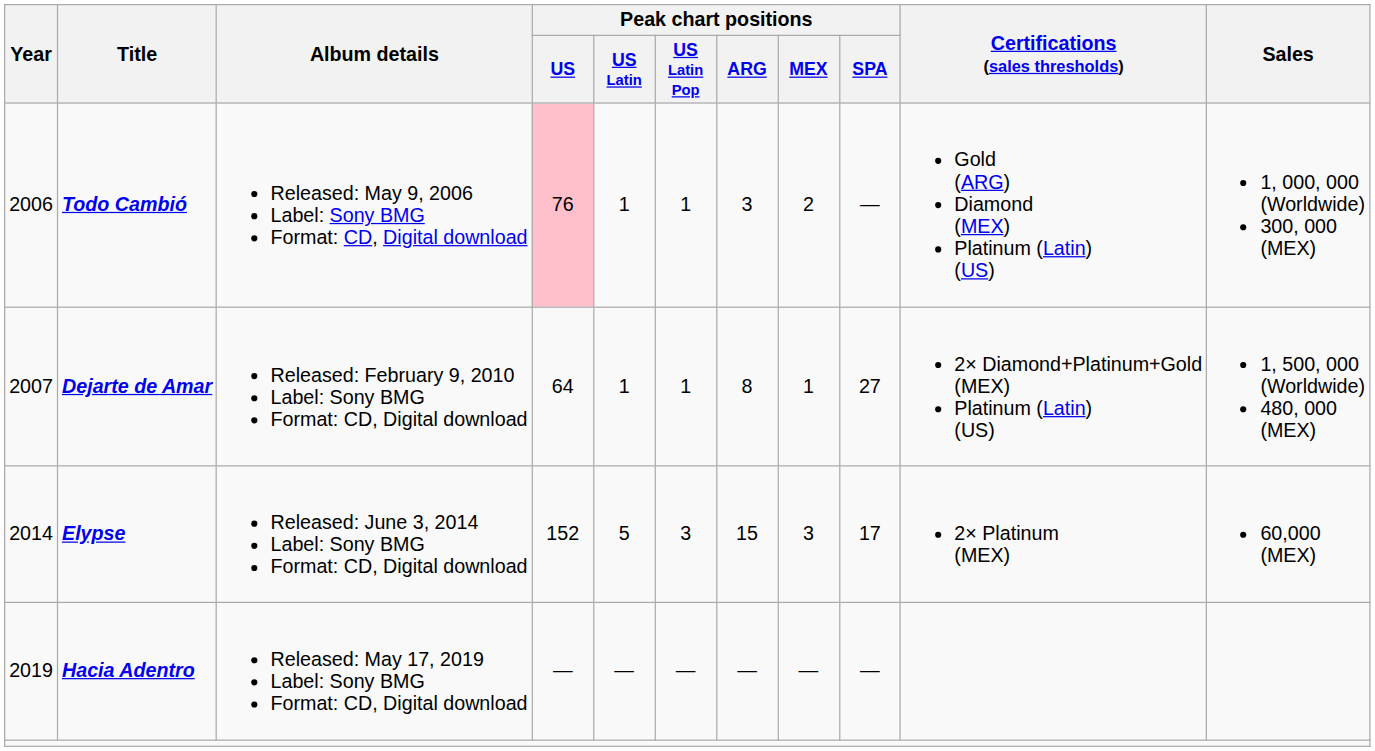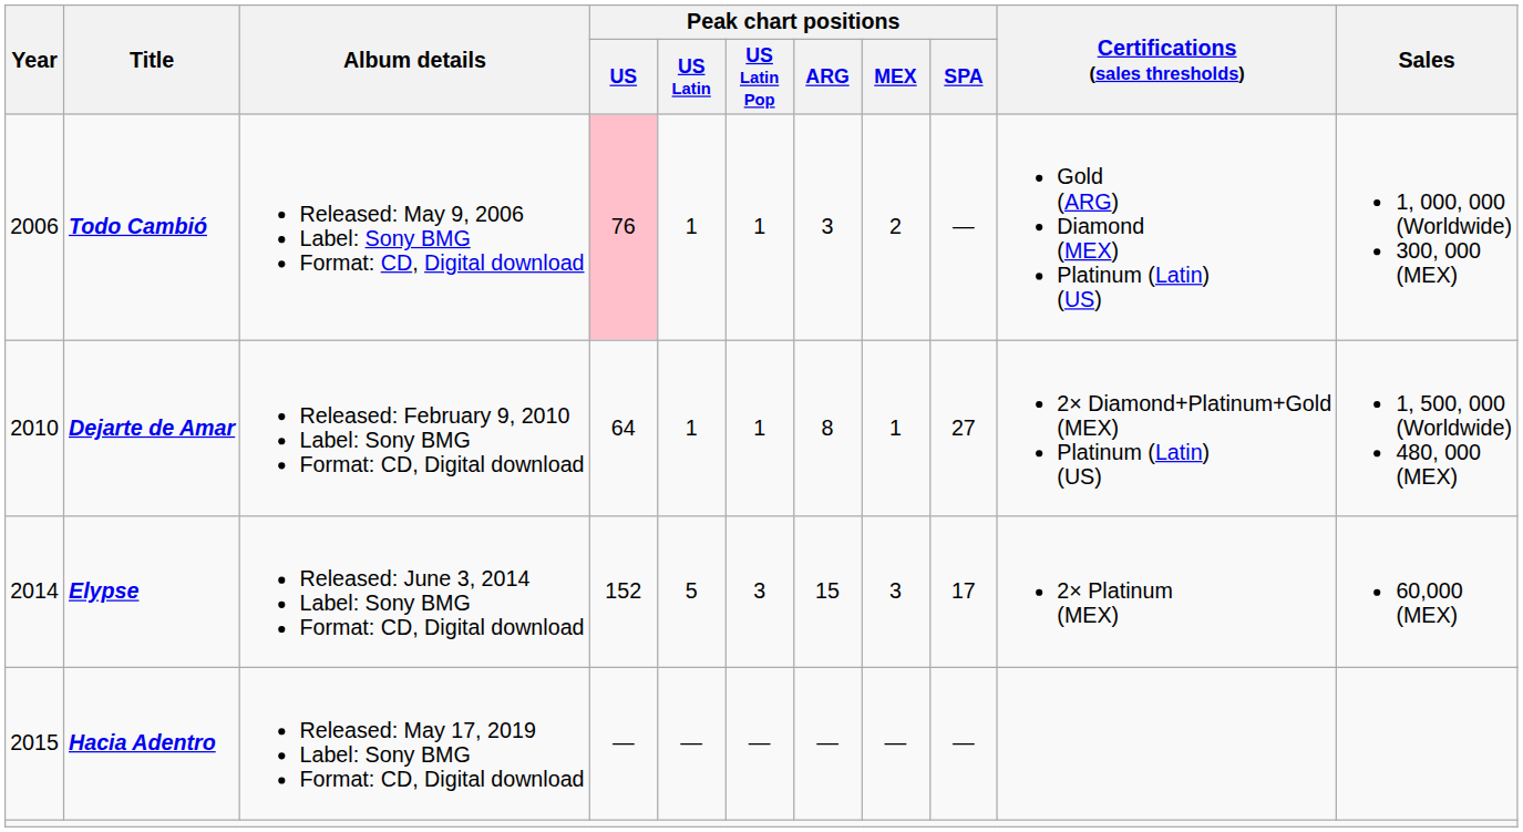Dejarte de Amar | Year: 2007 -> 2010
Hacia Adentro | Year: 2019 -> 2015
